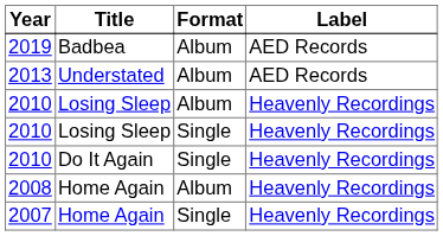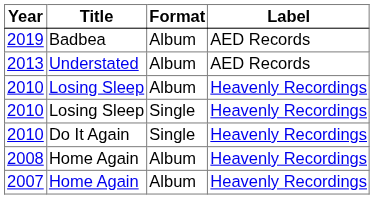2007 | Format: Single -> Album
